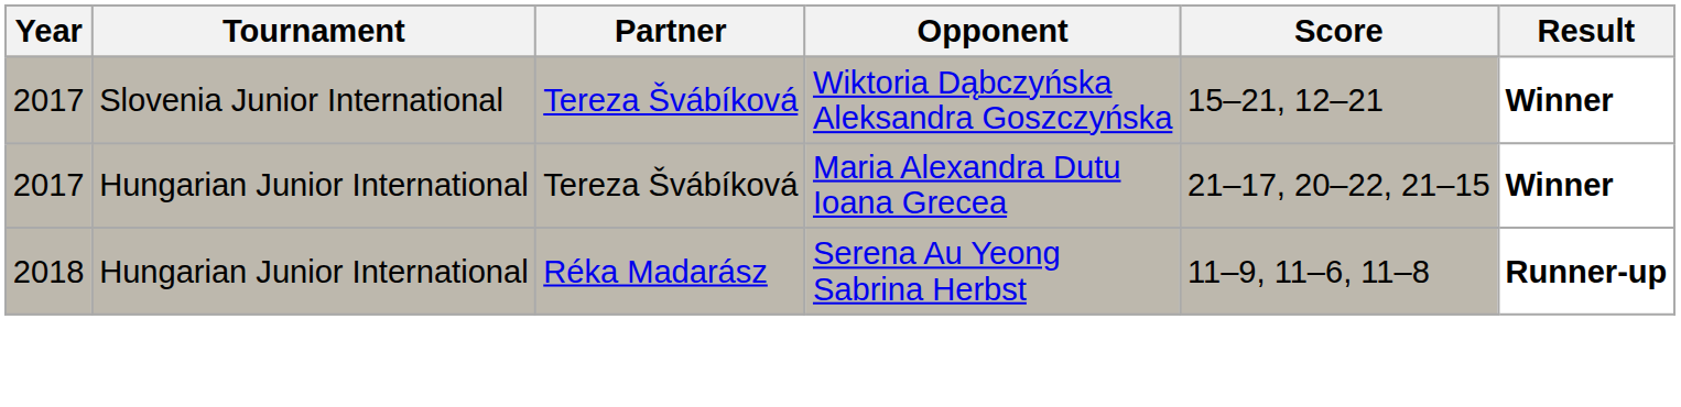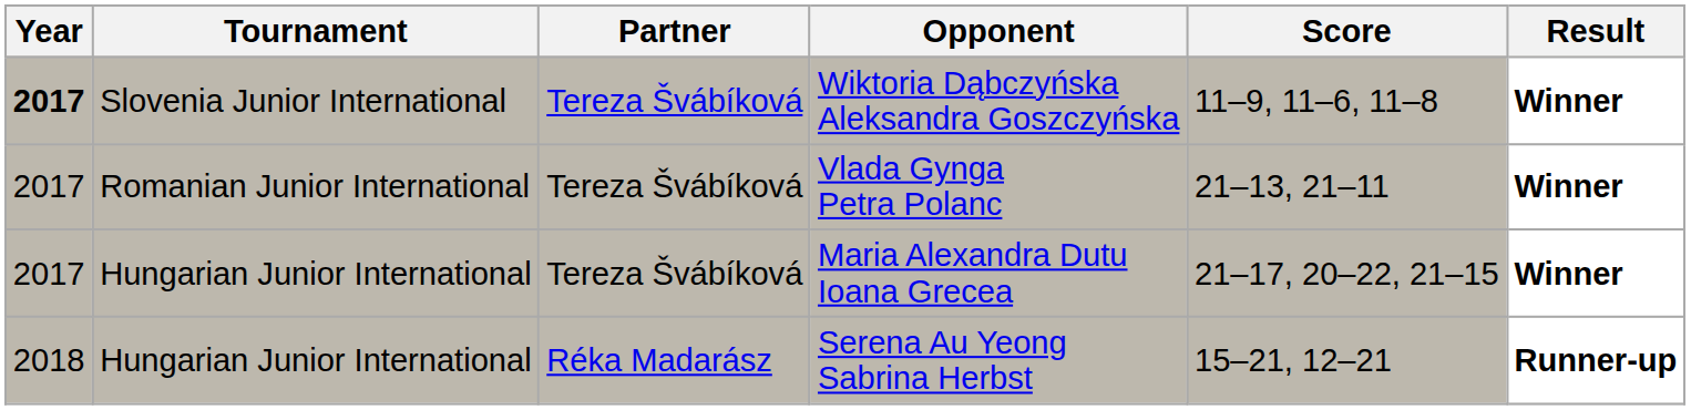Wiktoria Dąbczyńska Aleksandra Goszczyńska | Year: normal -> bold
Wiktoria Dąbczyńska Aleksandra Goszczyńska | Score: 15–21, 12–21 -> 11–9, 11–6, 11–8
+ row: 2017 | Romanian Junior International | Tereza Švábíková | Vlada Gynga Petra Polanc | 21–13, 21–11 | Winner
Serena Au Yeong Sabrina Herbst | Score: 11–9, 11–6, 11–8 -> 15–21, 12–21
